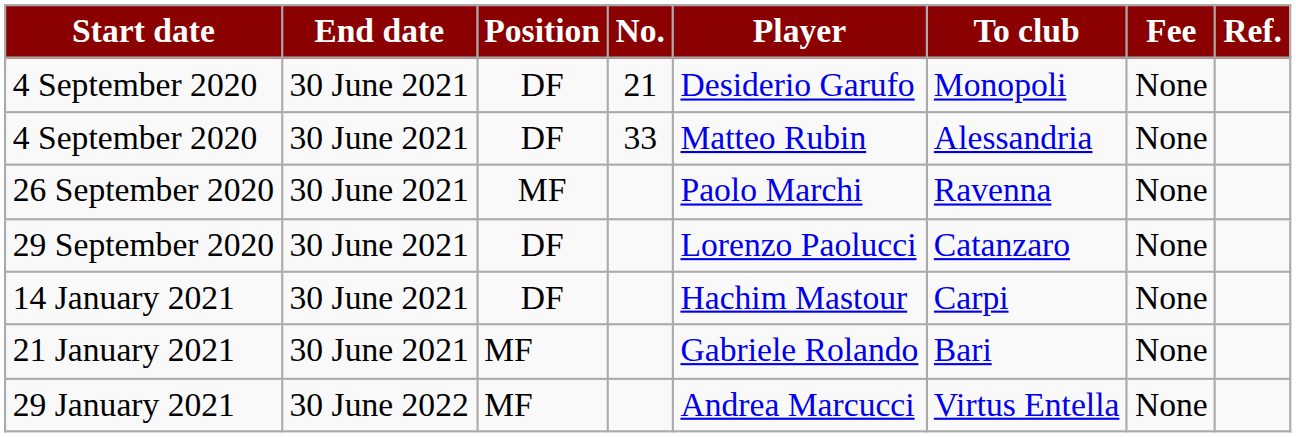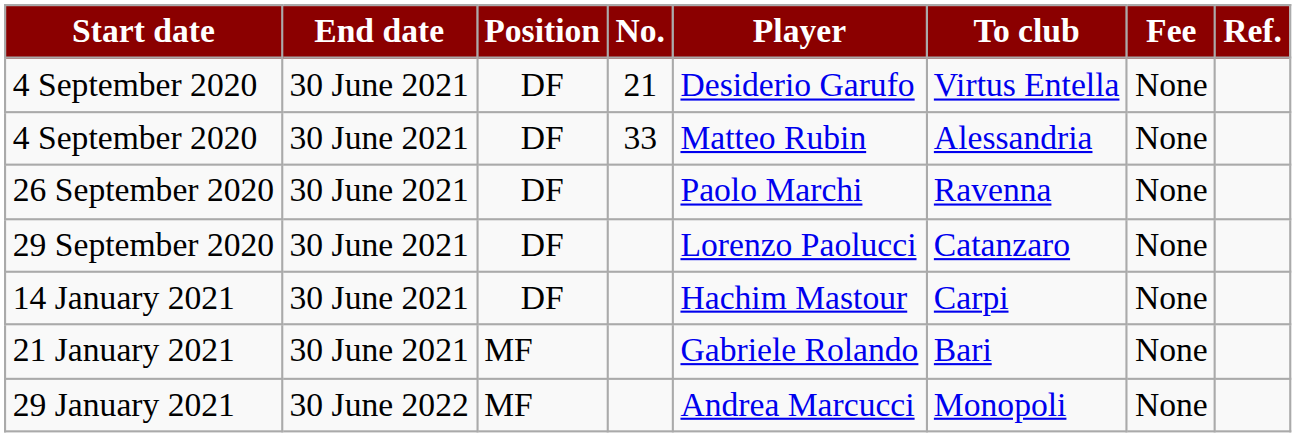4 September 2020 / 21 | To club: Monopoli -> Virtus Entella
26 September 2020 | Position: MF -> DF
29 January 2021 | To club: Virtus Entella -> Monopoli
